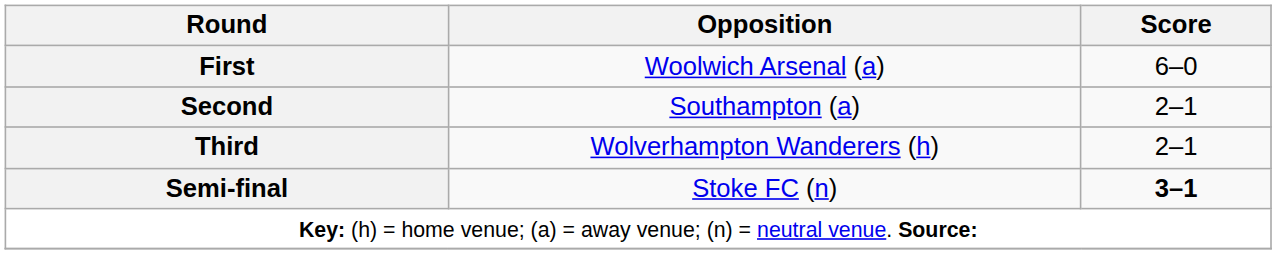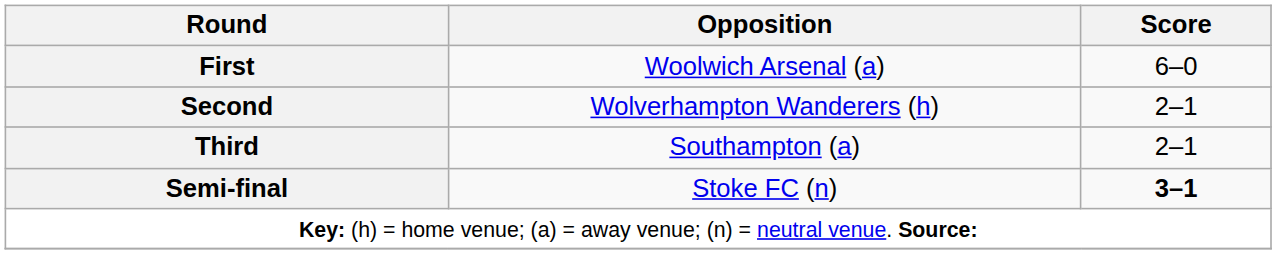Second | Opposition: Southampton (a) -> Wolverhampton Wanderers (h)
Third | Opposition: Wolverhampton Wanderers (h) -> Southampton (a)
